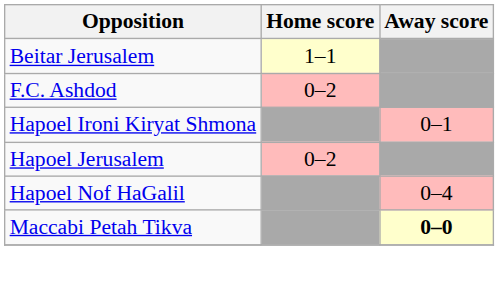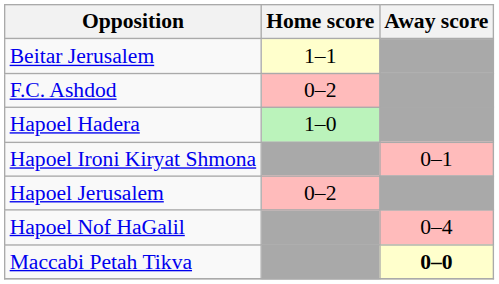+ row: Hapoel Hadera | 1–0
